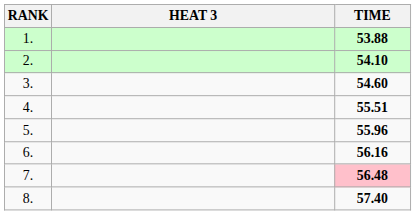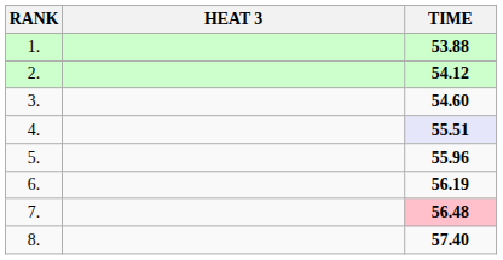2. | TIME: 54.10 -> 54.12
4. | TIME: no background -> lavender background
6. | TIME: 56.16 -> 56.19
